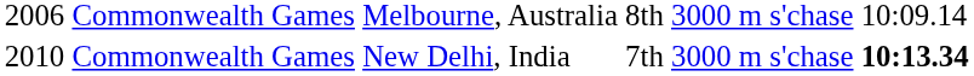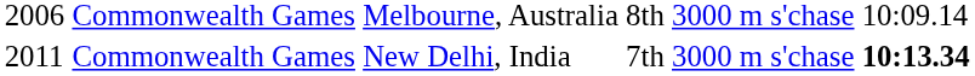Commonwealth Games / New Delhi, India | column 1: 2010 -> 2011
